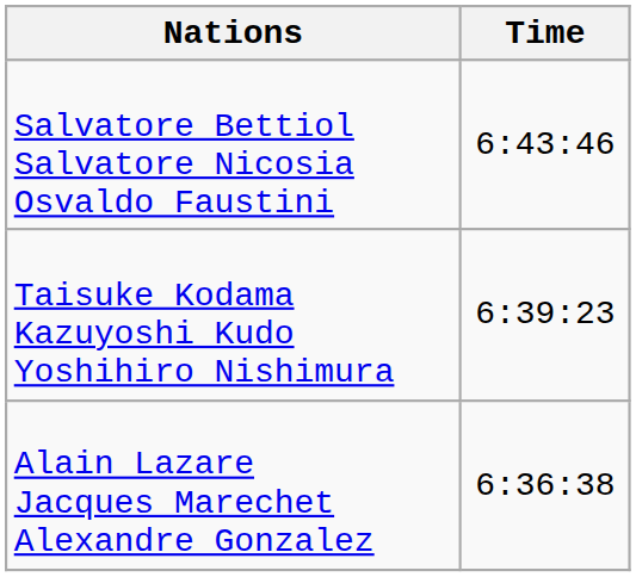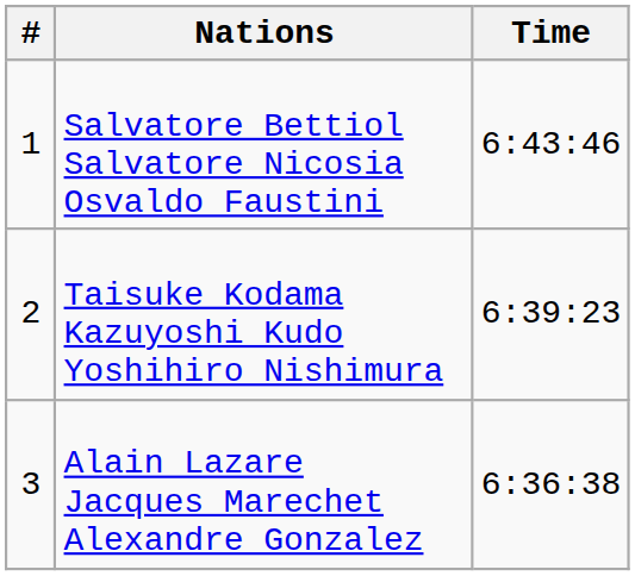+ column: # | 1 | 2 | 3
